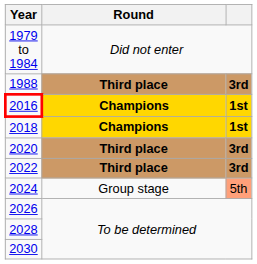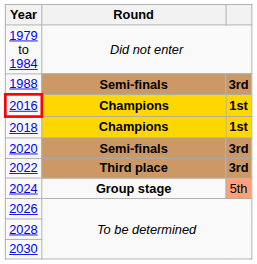1988 | Round: Third place -> Semi-finals
2020 | Round: Third place -> Semi-finals
2024 | Round: normal -> bold
